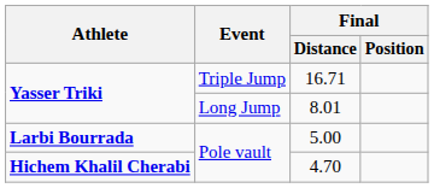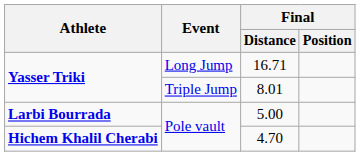16.71 | Event: Triple Jump -> Long Jump
8.01 | Event: Long Jump -> Triple Jump
